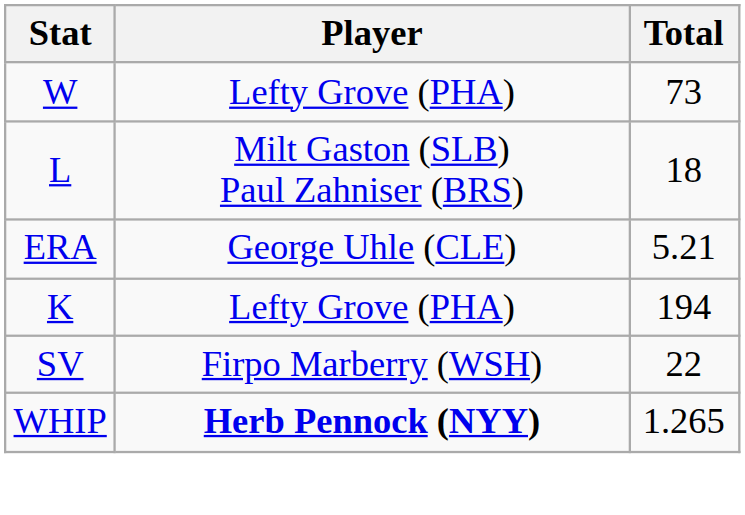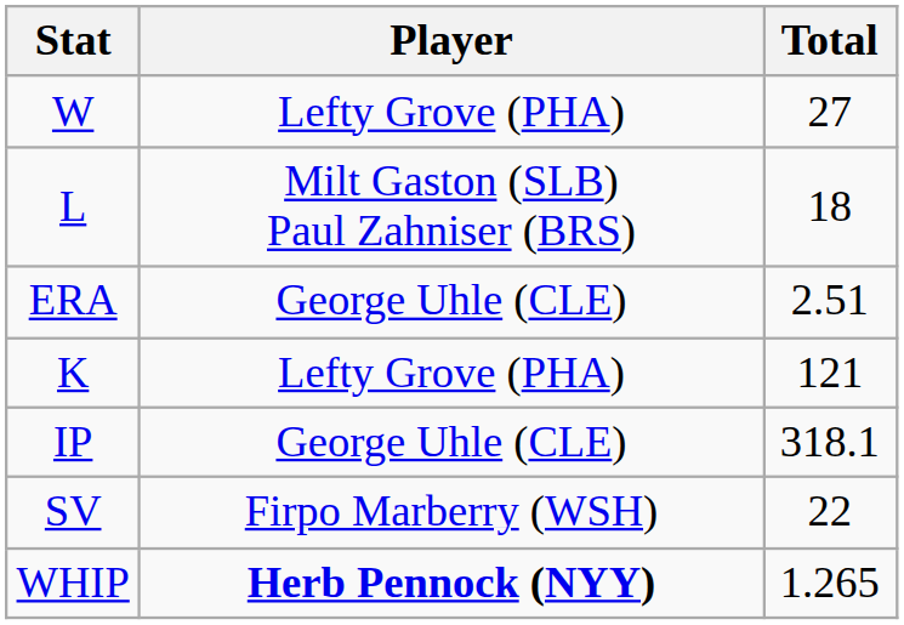W | Total: 73 -> 27
ERA | Total: 5.21 -> 2.51
K | Total: 194 -> 121
+ row: IP | George Uhle (CLE) | 318.1
